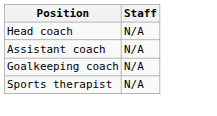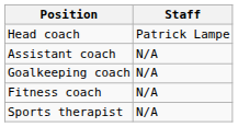Head coach | Staff: N/A -> Patrick Lampe
+ row: Fitness coach | N/A
